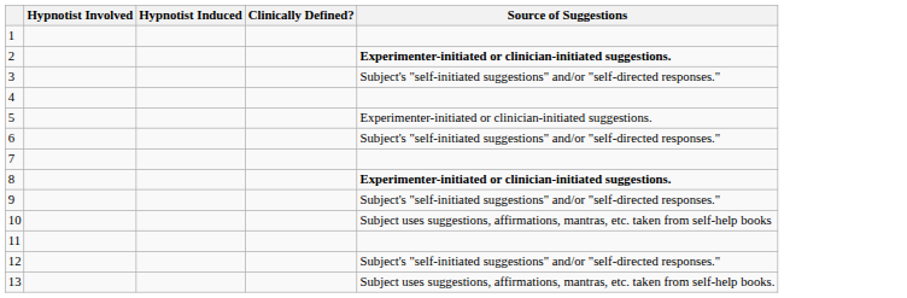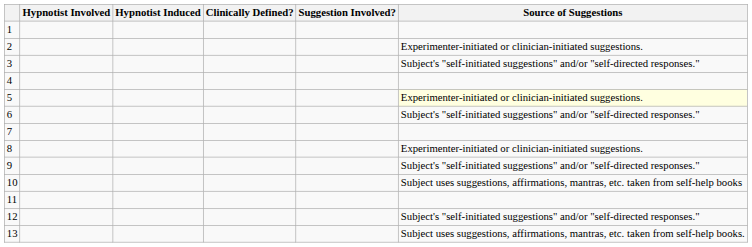+ column: Suggestion Involved?
2 | Source of Suggestions: bold -> normal
5 | Source of Suggestions: no background -> lightyellow background
8 | Source of Suggestions: bold -> normal
